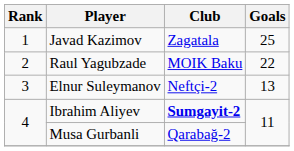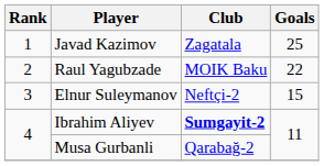Elnur Suleymanov | Goals: 13 -> 15
